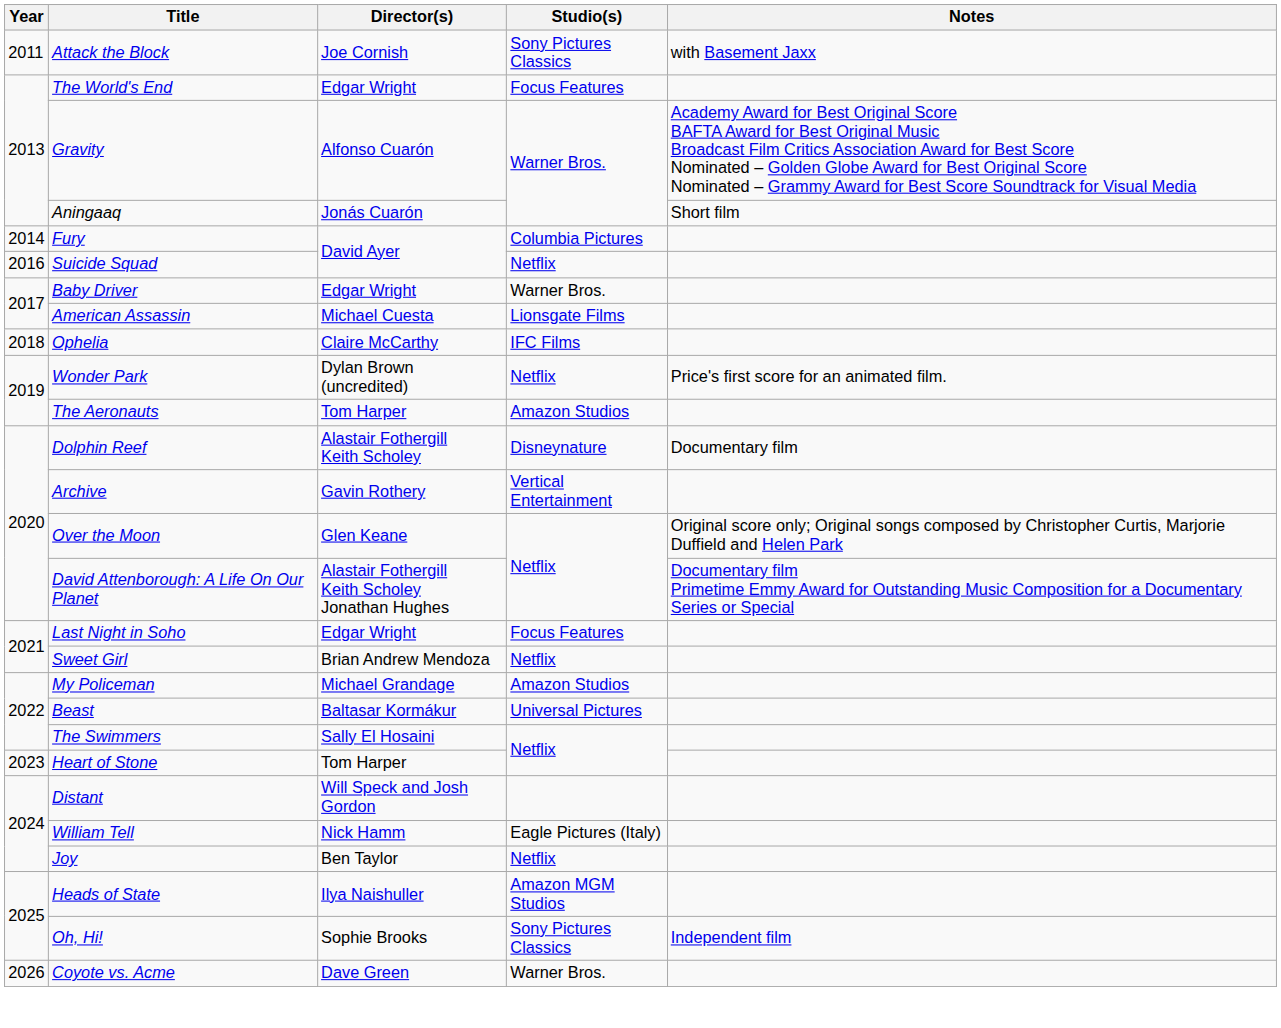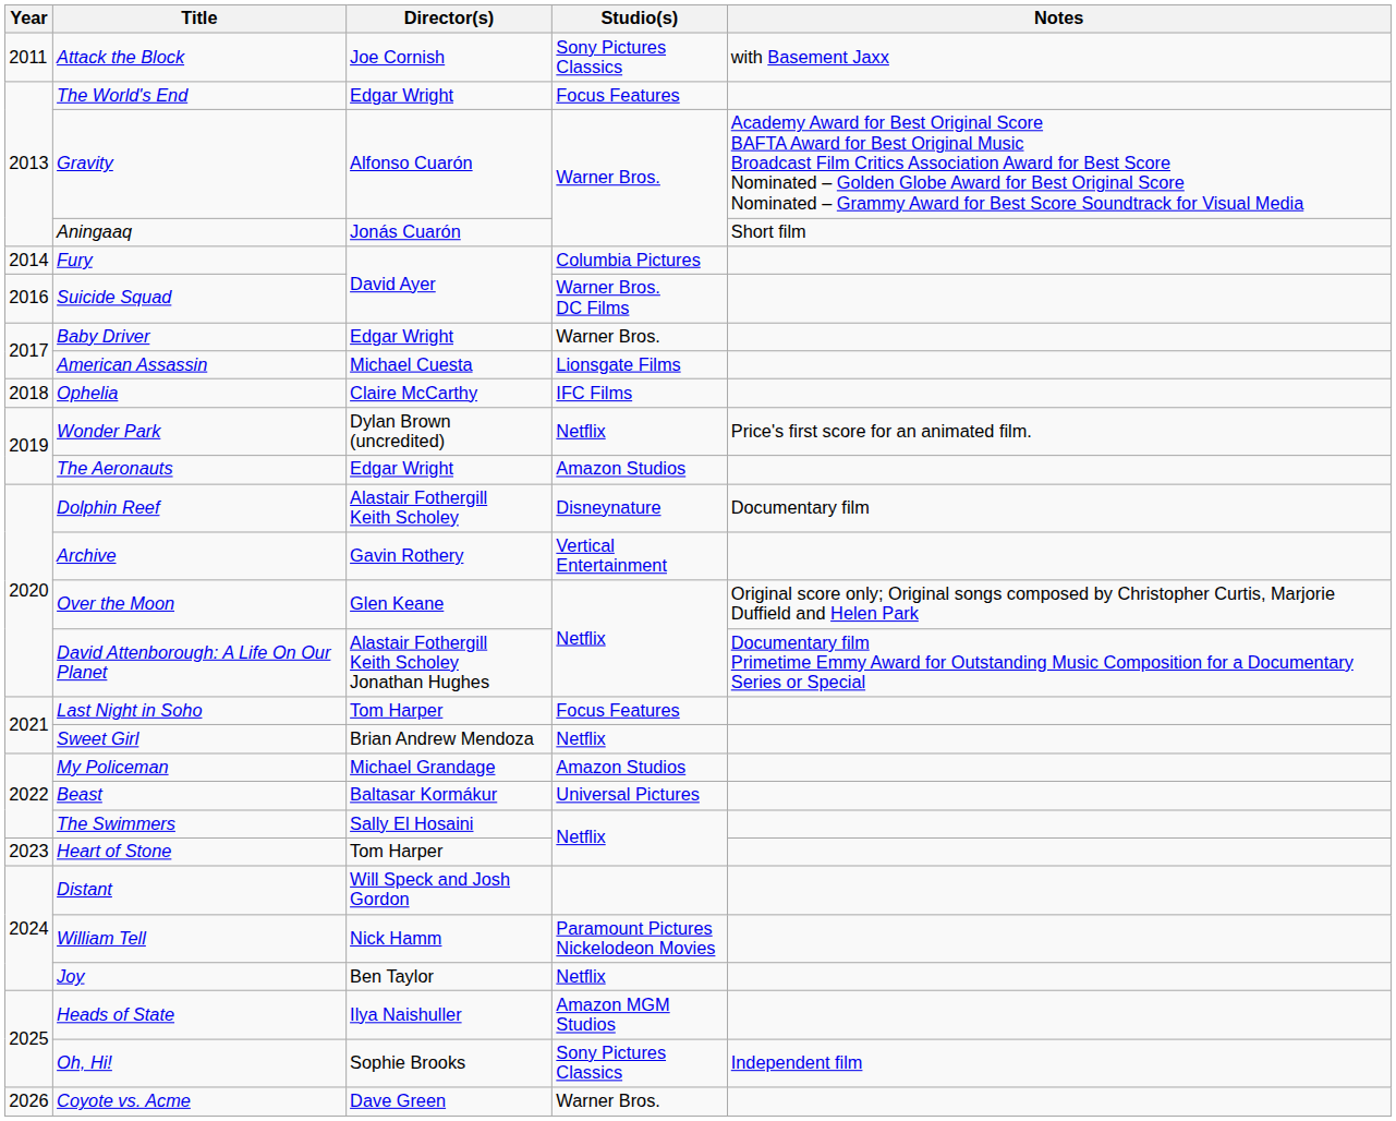Suicide Squad | Studio(s): Netflix -> Warner Bros. DC Films
The Aeronauts | Director(s): Tom Harper -> Edgar Wright
Last Night in Soho | Director(s): Edgar Wright -> Tom Harper
William Tell | Studio(s): Eagle Pictures (Italy) -> Paramount Pictures Nickelodeon Movies
